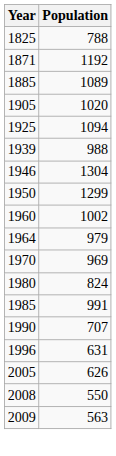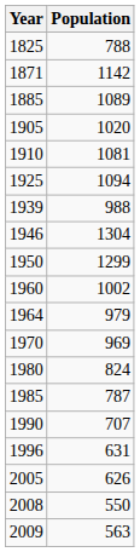1871 | Population: 1192 -> 1142
+ row: 1910 | 1081
1985 | Population: 991 -> 787
